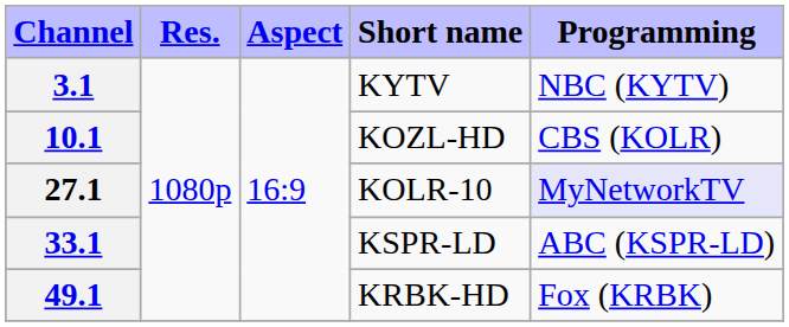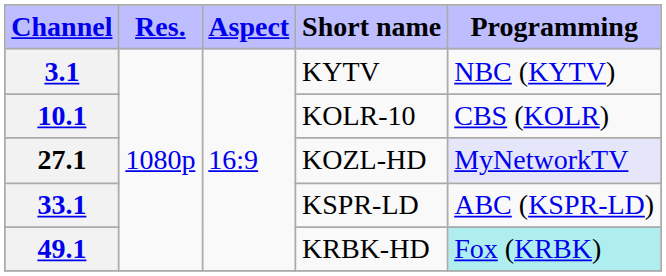10.1 | Short name: KOZL-HD -> KOLR-10
27.1 | Short name: KOLR-10 -> KOZL-HD
49.1 | Programming: no background -> paleturquoise background
